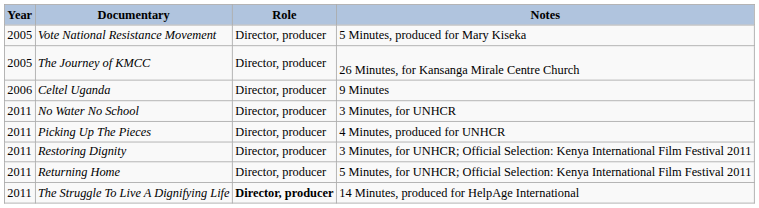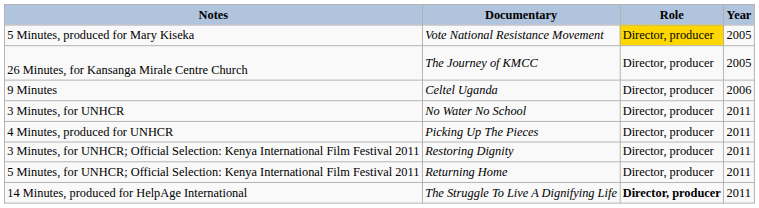columns swapped: Year <-> Notes
Vote National Resistance Movement | Role: no background -> gold background
